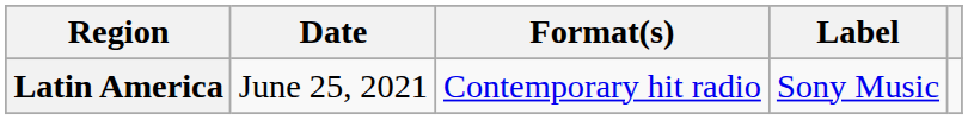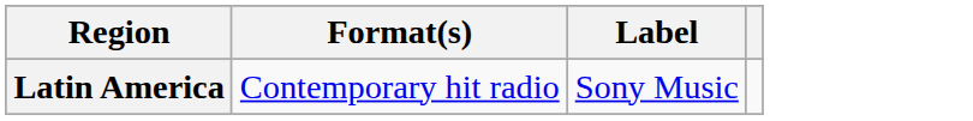- column: Date | June 25, 2021
